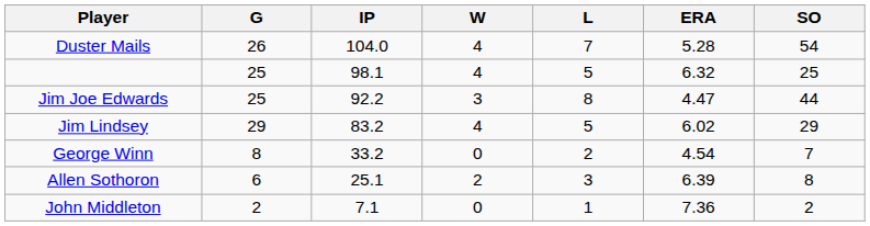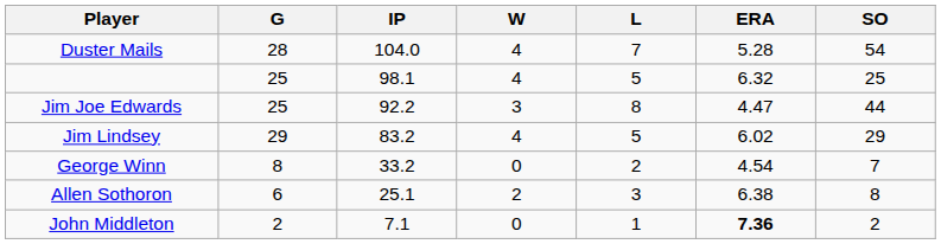Duster Mails | G: 26 -> 28
Allen Sothoron | ERA: 6.39 -> 6.38
John Middleton | ERA: normal -> bold
